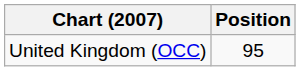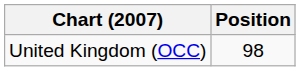United Kingdom (OCC) | Position: 95 -> 98
